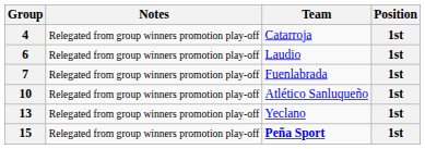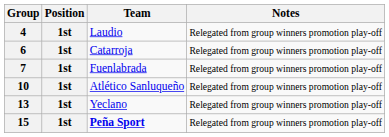columns swapped: Position <-> Notes
4 | Team: Catarroja -> Laudio
6 | Team: Laudio -> Catarroja
